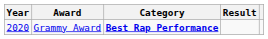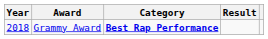Grammy Award | Year: 2020 -> 2018
